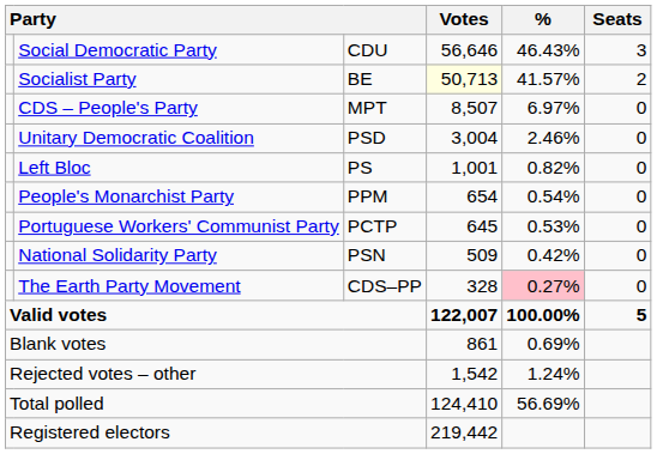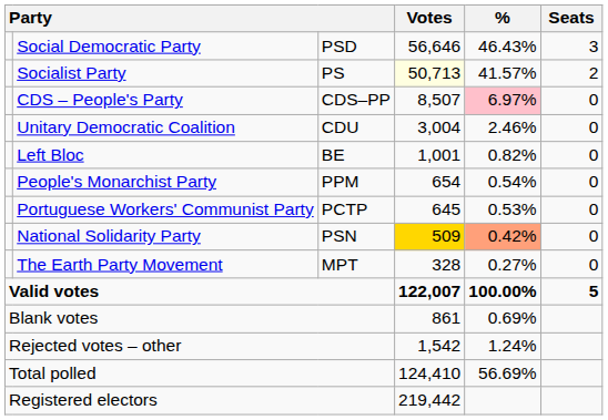Social Democratic Party | column 3: CDU -> PSD
Socialist Party | column 3: BE -> PS
CDS – People's Party | column 3: MPT -> CDS–PP
CDS – People's Party | %: no background -> pink background
Unitary Democratic Coalition | column 3: PSD -> CDU
Left Bloc | column 3: PS -> BE
National Solidarity Party | Votes: no background -> gold background
National Solidarity Party | %: no background -> lightsalmon background
The Earth Party Movement | column 3: CDS–PP -> MPT
The Earth Party Movement | %: pink background -> no background
